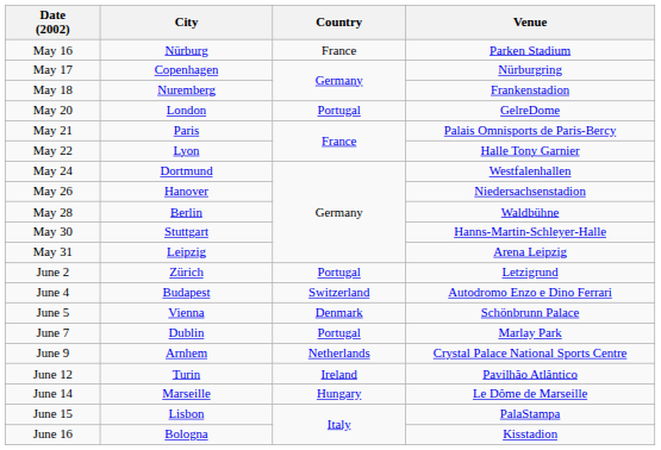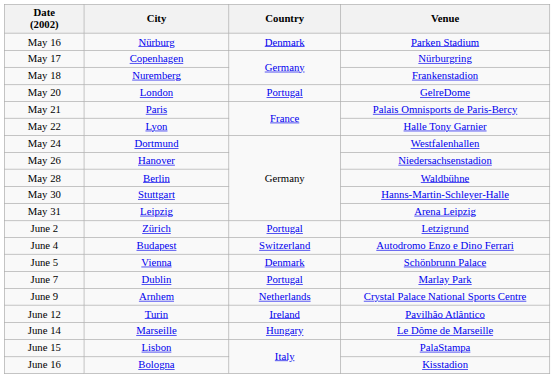May 16 | Country: France -> Denmark
